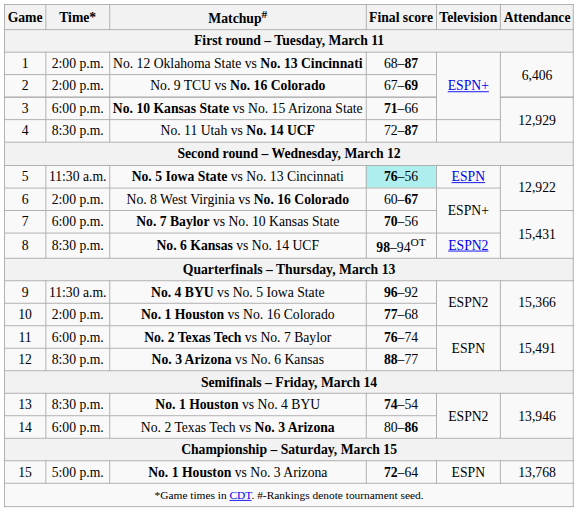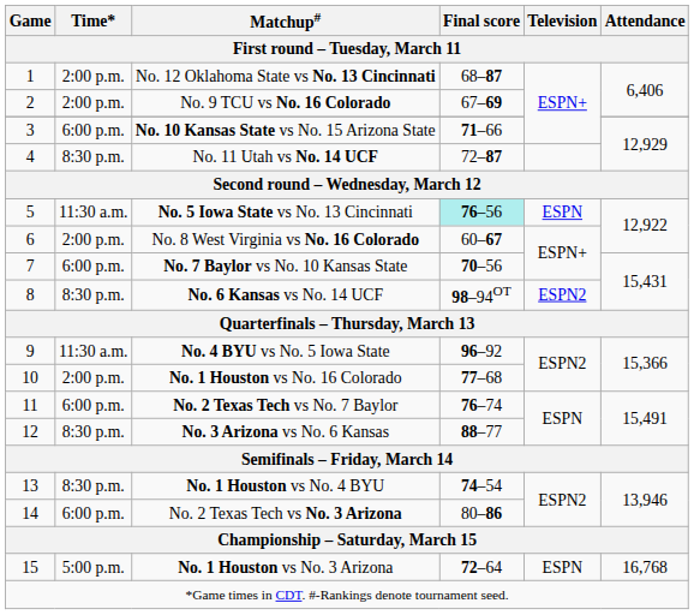No. 1 Houston vs No. 3 Arizona | Attendance: 13,768 -> 16,768
